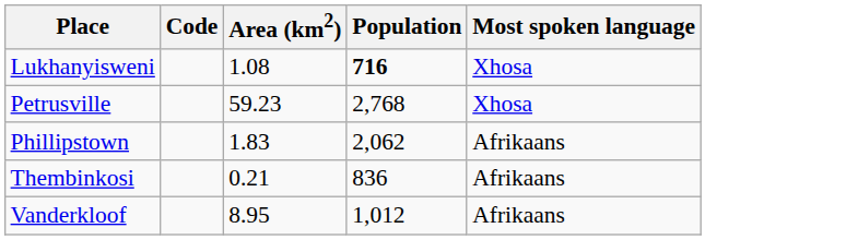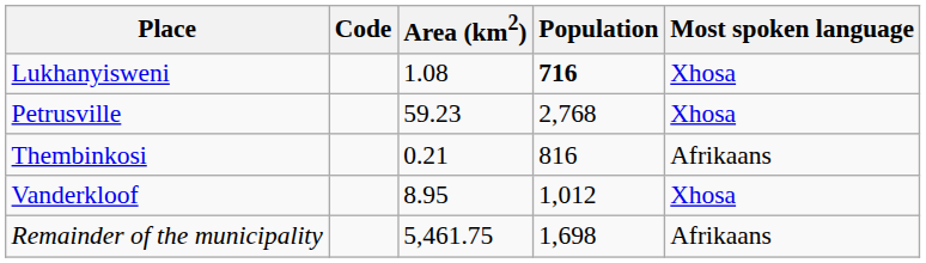- row: Phillipstown | 1.83 | 2,062 | Afrikaans
Thembinkosi | Population: 836 -> 816
Vanderkloof | Most spoken language: Afrikaans -> Xhosa
+ row: Remainder of the municipality | 5,461.75 | 1,698 | Afrikaans
